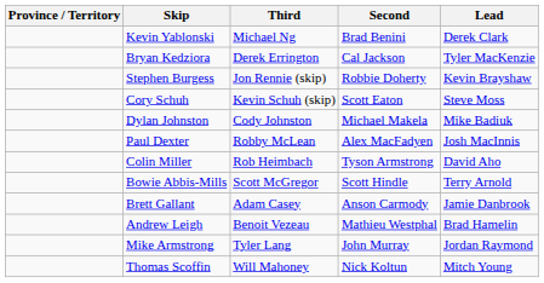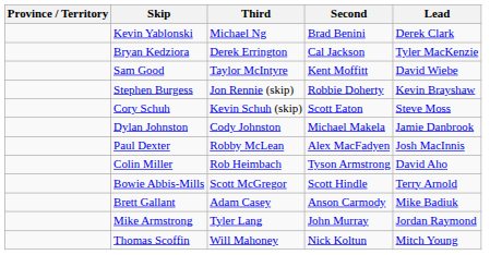+ row: Sam Good | Taylor McIntyre | Kent Moffitt | David Wiebe
Dylan Johnston | Lead: Mike Badiuk -> Jamie Danbrook
Brett Gallant | Lead: Jamie Danbrook -> Mike Badiuk
- row: Andrew Leigh | Benoit Vezeau | Mathieu Westphal | Brad Hamelin
